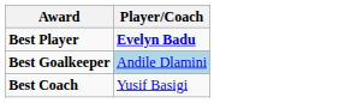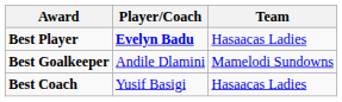+ column: Team | Hasaacas Ladies | Mamelodi Sundowns | Hasaacas Ladies
Best Goalkeeper | Player/Coach: lightblue background -> no background
